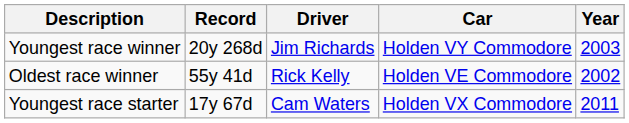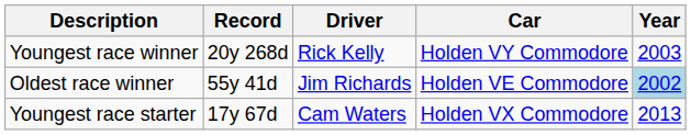Youngest race winner | Driver: Jim Richards -> Rick Kelly
Oldest race winner | Driver: Rick Kelly -> Jim Richards
Oldest race winner | Year: no background -> lightblue background
Youngest race starter | Year: 2011 -> 2013
